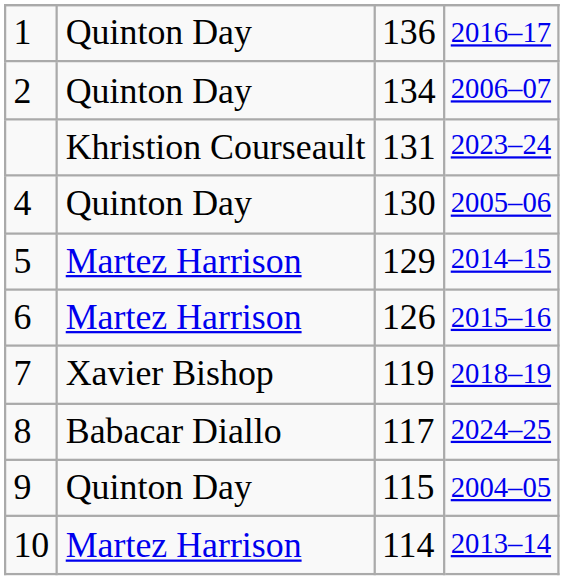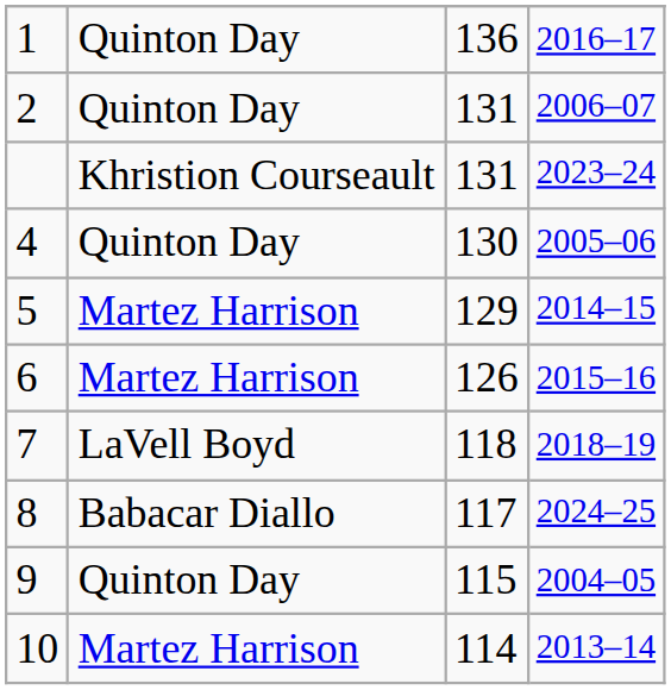2 | column 3: 134 -> 131
7 | column 2: Xavier Bishop -> LaVell Boyd
7 | column 3: 119 -> 118
